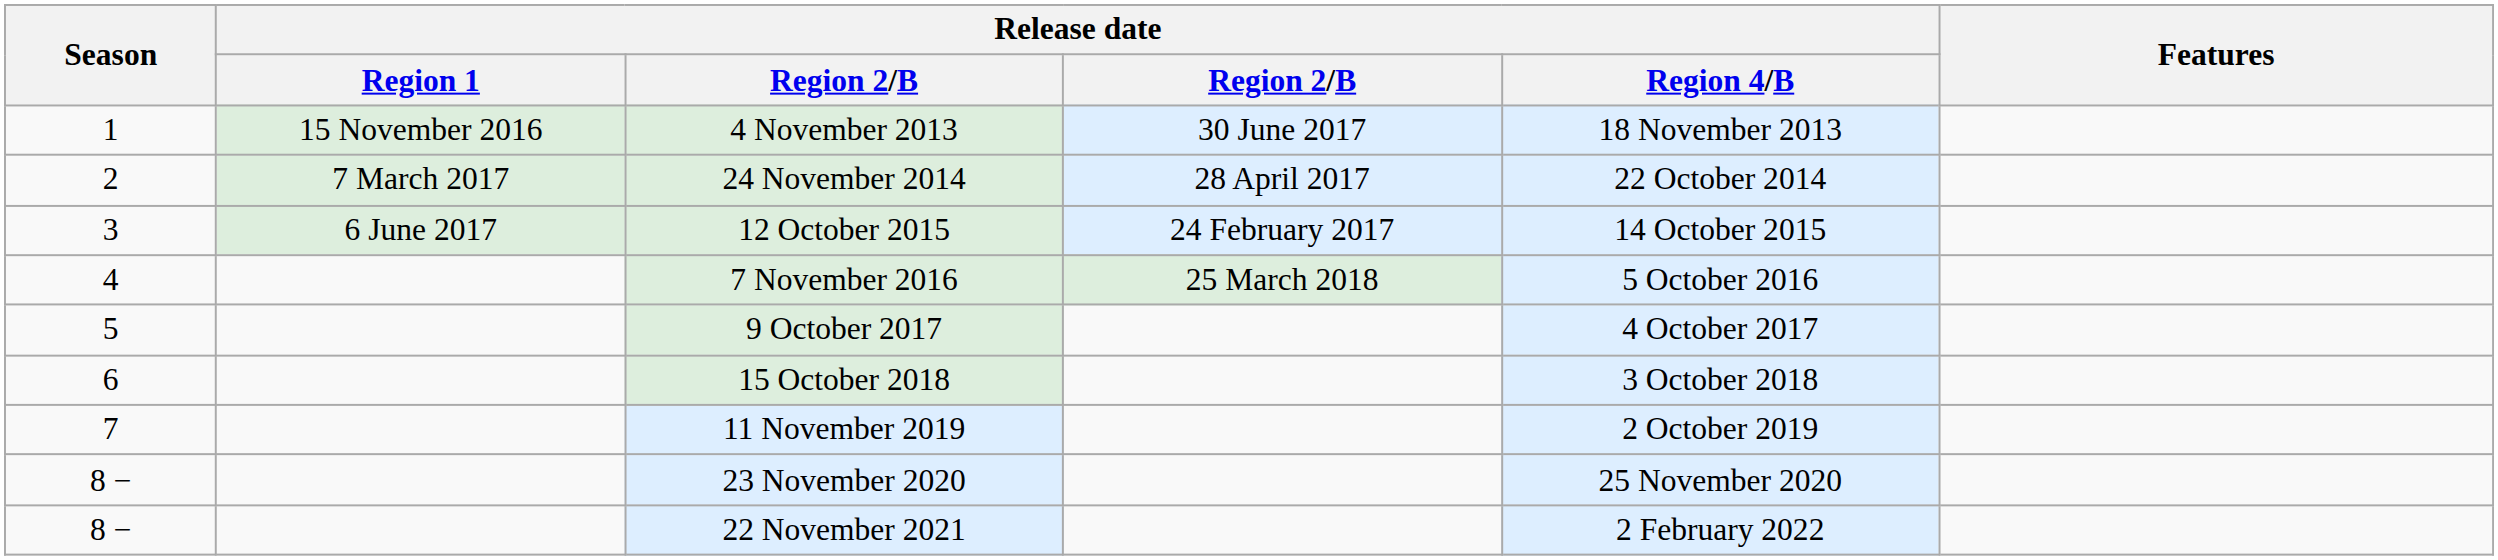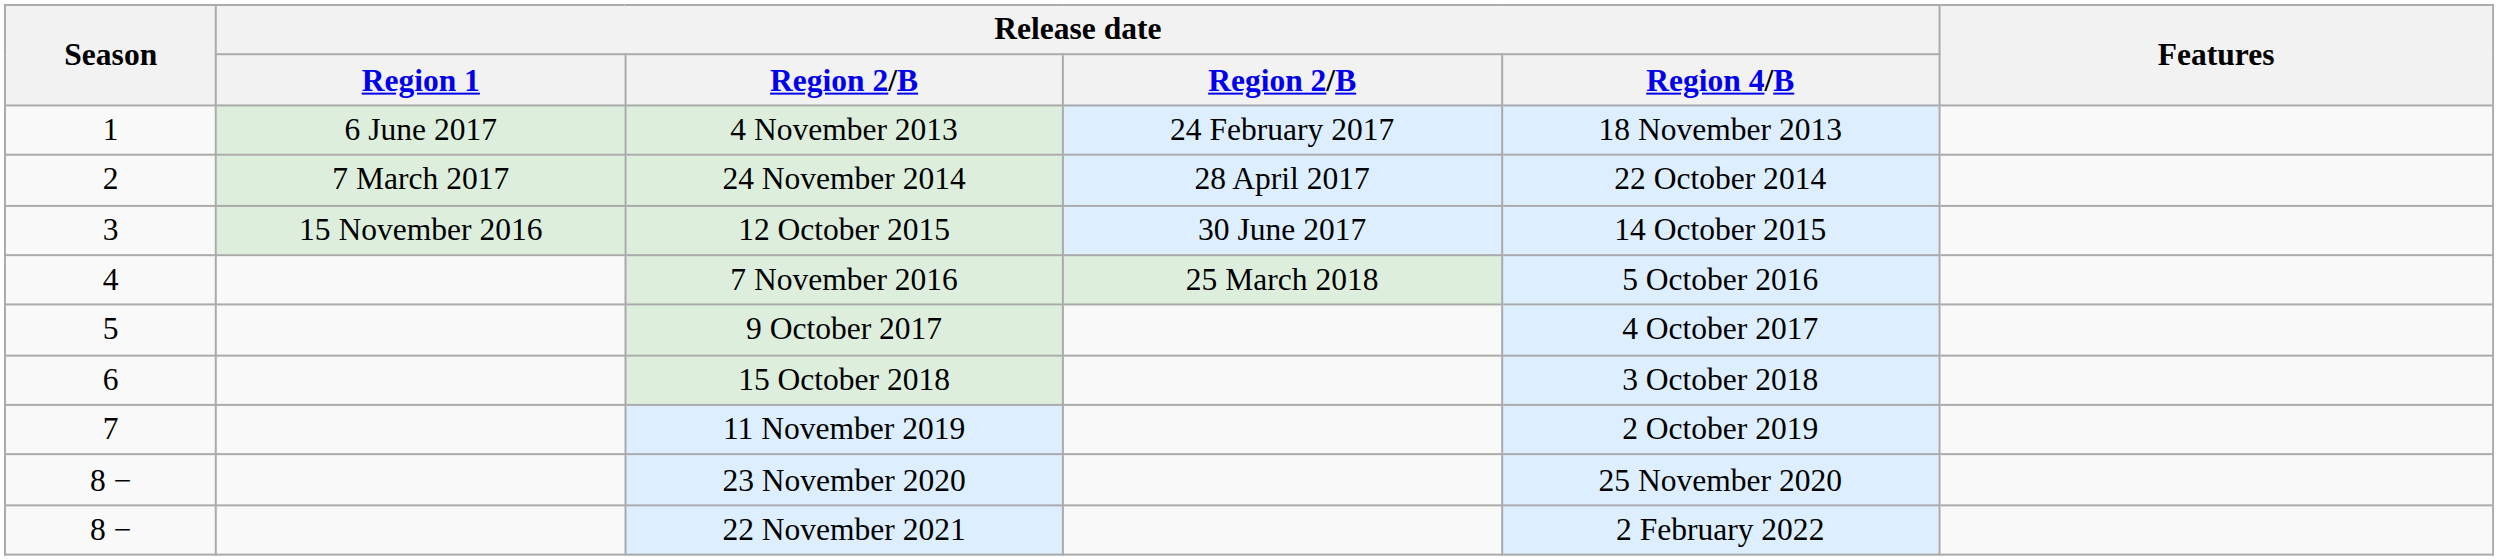4 November 2013 | Release date / Region 1: 15 November 2016 -> 6 June 2017
4 November 2013 | column 4: 30 June 2017 -> 24 February 2017
12 October 2015 | Release date / Region 1: 6 June 2017 -> 15 November 2016
12 October 2015 | column 4: 24 February 2017 -> 30 June 2017
